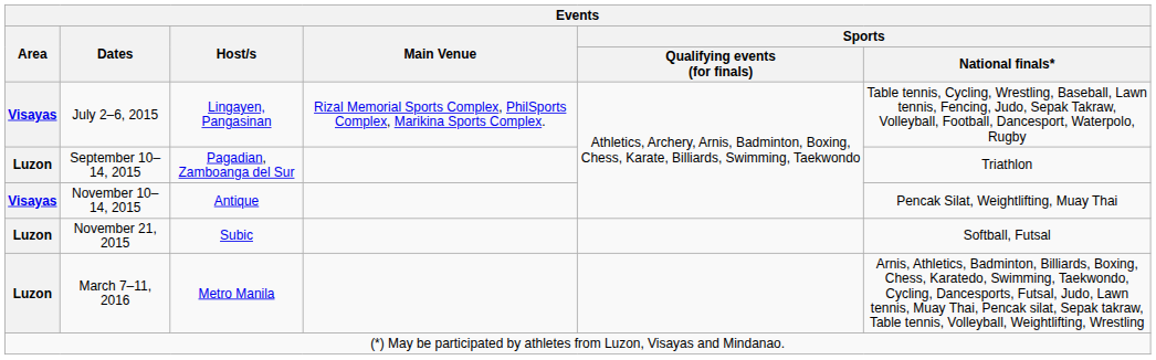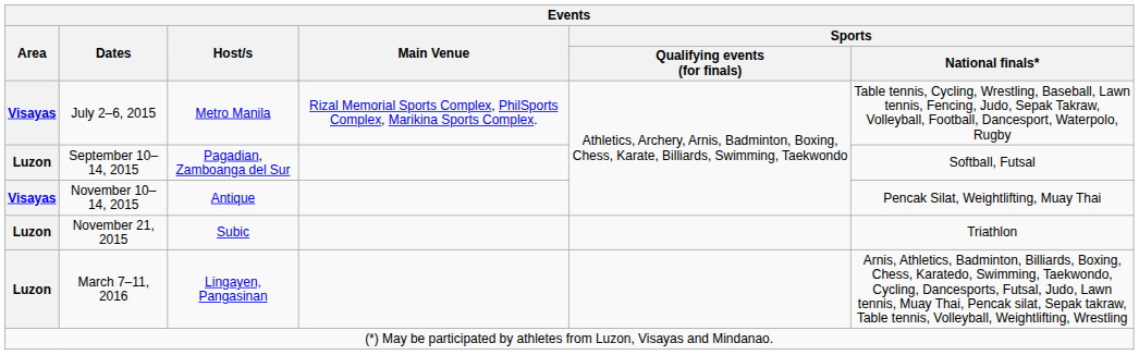July 2–6, 2015 | Host/s: Lingayen, Pangasinan -> Metro Manila
September 10–14, 2015 | Sports / National finals*: Triathlon -> Softball, Futsal
November 21, 2015 | Sports / National finals*: Softball, Futsal -> Triathlon
March 7–11, 2016 | Host/s: Metro Manila -> Lingayen, Pangasinan
